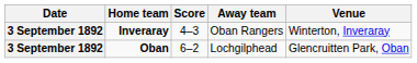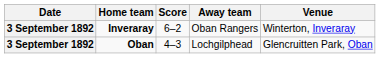Inveraray | Score: 4–3 -> 6–2
Oban | Score: 6–2 -> 4–3
